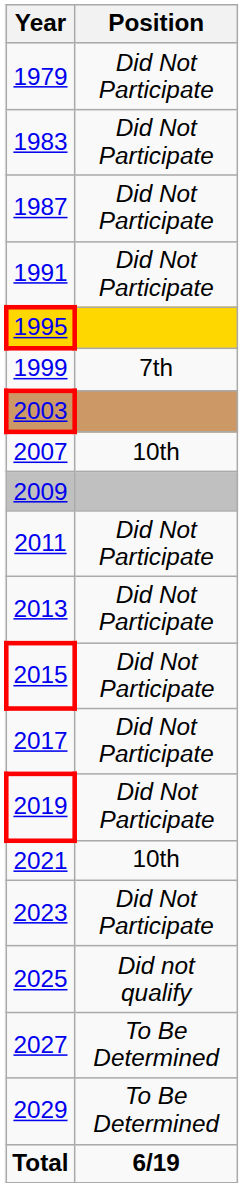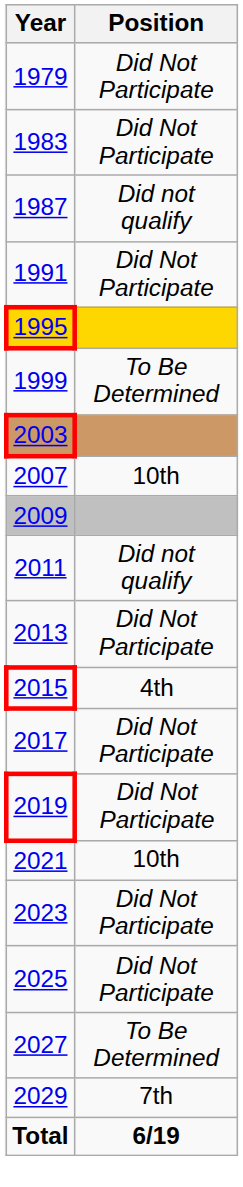1987 | Position: Did Not Participate -> Did not qualify
1999 | Position: 7th -> To Be Determined
2011 | Position: Did Not Participate -> Did not qualify
2015 | Position: Did Not Participate -> 4th
2025 | Position: Did not qualify -> Did Not Participate
2029 | Position: To Be Determined -> 7th
